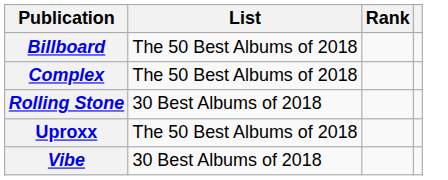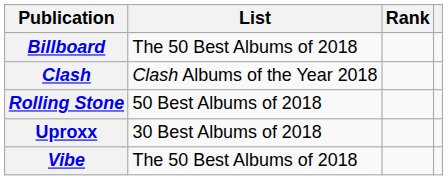+ row: Clash | Clash Albums of the Year 2018
- row: Complex | The 50 Best Albums of 2018
Rolling Stone | List: 30 Best Albums of 2018 -> 50 Best Albums of 2018
Uproxx | List: The 50 Best Albums of 2018 -> 30 Best Albums of 2018
Vibe | List: 30 Best Albums of 2018 -> The 50 Best Albums of 2018
